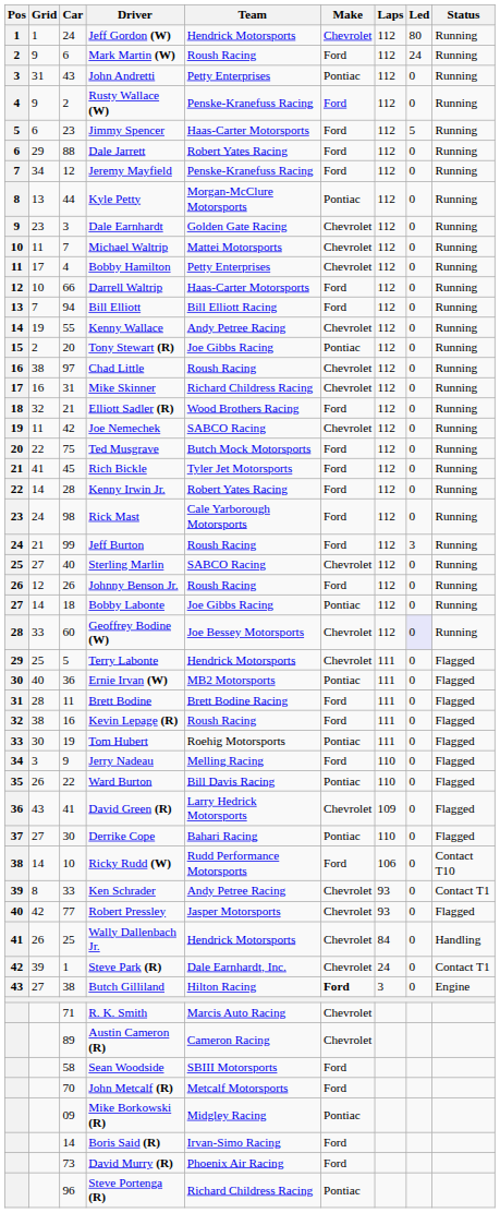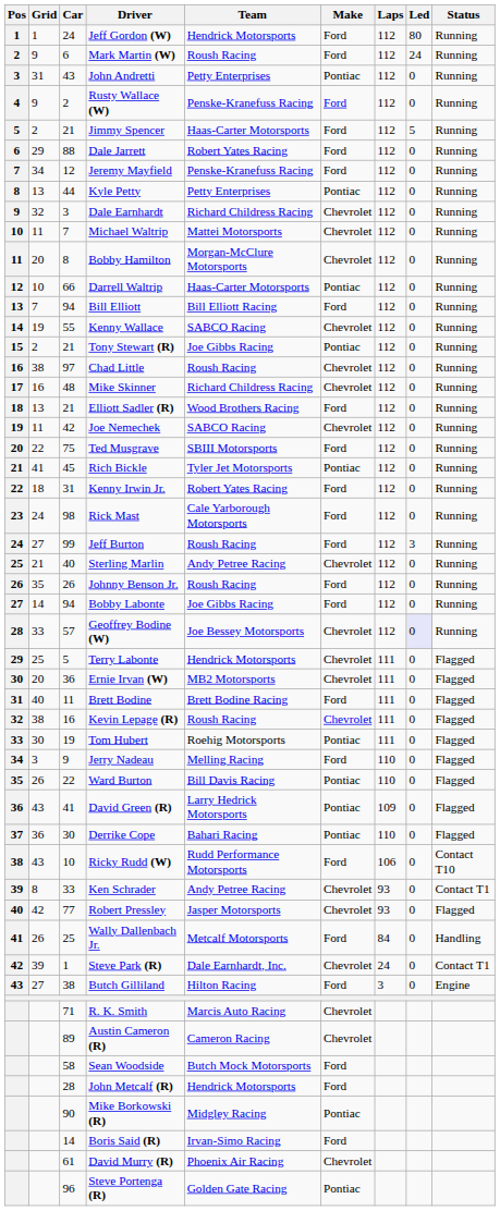Jeff Gordon (W) | Make: Chevrolet -> Ford
Jimmy Spencer | Grid: 6 -> 2
Jimmy Spencer | Car: 23 -> 21
Kyle Petty | Team: Morgan-McClure Motorsports -> Petty Enterprises
Dale Earnhardt | Grid: 23 -> 32
Dale Earnhardt | Team: Golden Gate Racing -> Richard Childress Racing
Bobby Hamilton | Grid: 17 -> 20
Bobby Hamilton | Car: 4 -> 8
Bobby Hamilton | Team: Petty Enterprises -> Morgan-McClure Motorsports
Darrell Waltrip | Make: Ford -> Pontiac
Kenny Wallace | Team: Andy Petree Racing -> SABCO Racing
Tony Stewart (R) | Car: 20 -> 21
Mike Skinner | Car: 31 -> 48
Elliott Sadler (R) | Grid: 32 -> 13
Ted Musgrave | Team: Butch Mock Motorsports -> SBIII Motorsports
Rich Bickle | Make: Ford -> Pontiac
Kenny Irwin Jr. | Grid: 14 -> 18
Kenny Irwin Jr. | Car: 28 -> 31
Jeff Burton | Grid: 21 -> 27
Sterling Marlin | Grid: 27 -> 21
Sterling Marlin | Team: SABCO Racing -> Andy Petree Racing
Johnny Benson Jr. | Grid: 12 -> 35
Bobby Labonte | Car: 18 -> 94
Bobby Labonte | Make: Pontiac -> Ford
Geoffrey Bodine (W) | Car: 60 -> 57
Ernie Irvan (W) | Grid: 40 -> 20
Ernie Irvan (W) | Make: Pontiac -> Chevrolet
Brett Bodine | Grid: 28 -> 40
Kevin Lepage (R) | Make: Ford -> Chevrolet
David Green (R) | Make: Chevrolet -> Pontiac
Derrike Cope | Grid: 27 -> 36
Ricky Rudd (W) | Grid: 14 -> 43
Wally Dallenbach Jr. | Team: Hendrick Motorsports -> Metcalf Motorsports
Wally Dallenbach Jr. | Make: Chevrolet -> Ford
Butch Gilliland | Make: bold -> normal
Sean Woodside | Team: SBIII Motorsports -> Butch Mock Motorsports
John Metcalf (R) | Car: 70 -> 28
John Metcalf (R) | Team: Metcalf Motorsports -> Hendrick Motorsports
Mike Borkowski (R) | Car: 09 -> 90
David Murry (R) | Car: 73 -> 61
David Murry (R) | Make: Ford -> Chevrolet
Steve Portenga (R) | Team: Richard Childress Racing -> Golden Gate Racing
